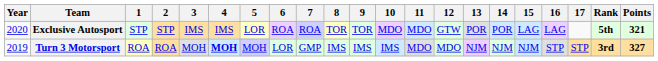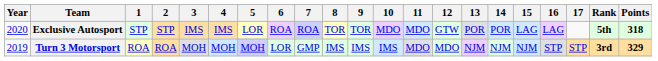Exclusive Autosport | Points: 321 -> 318
Turn 3 Motorsport | 4: bold -> normal
Turn 3 Motorsport | Points: 327 -> 329
